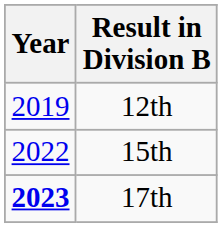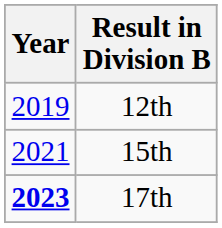15th | Year: 2022 -> 2021
